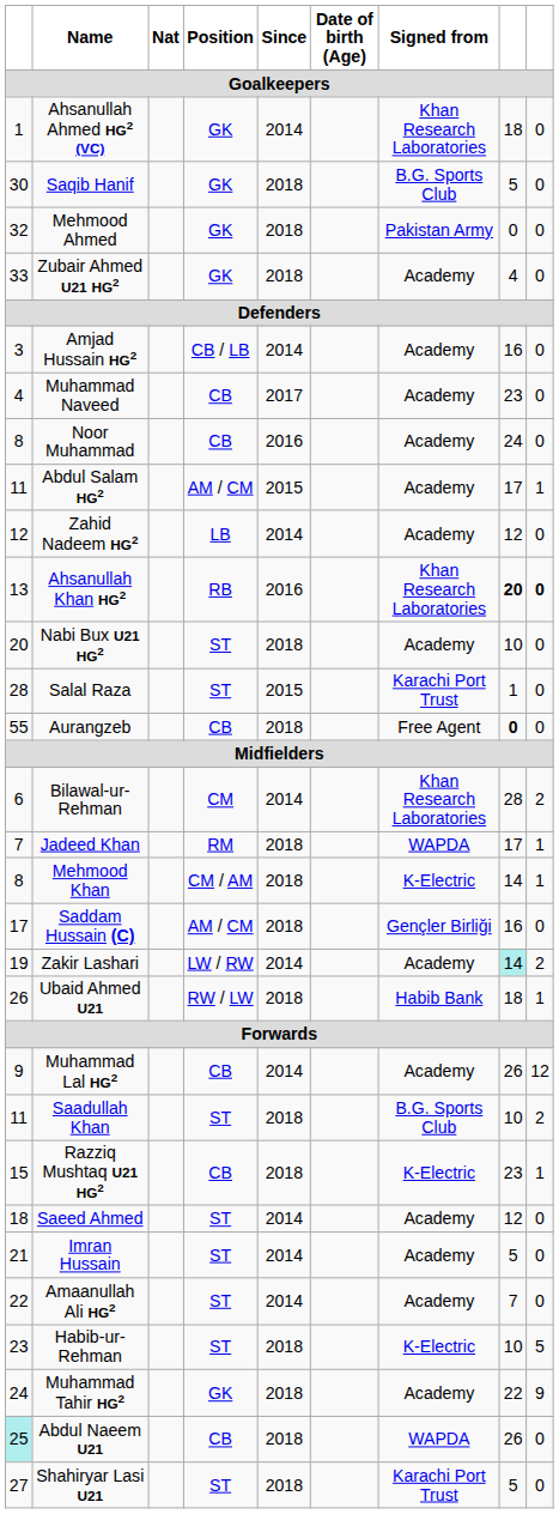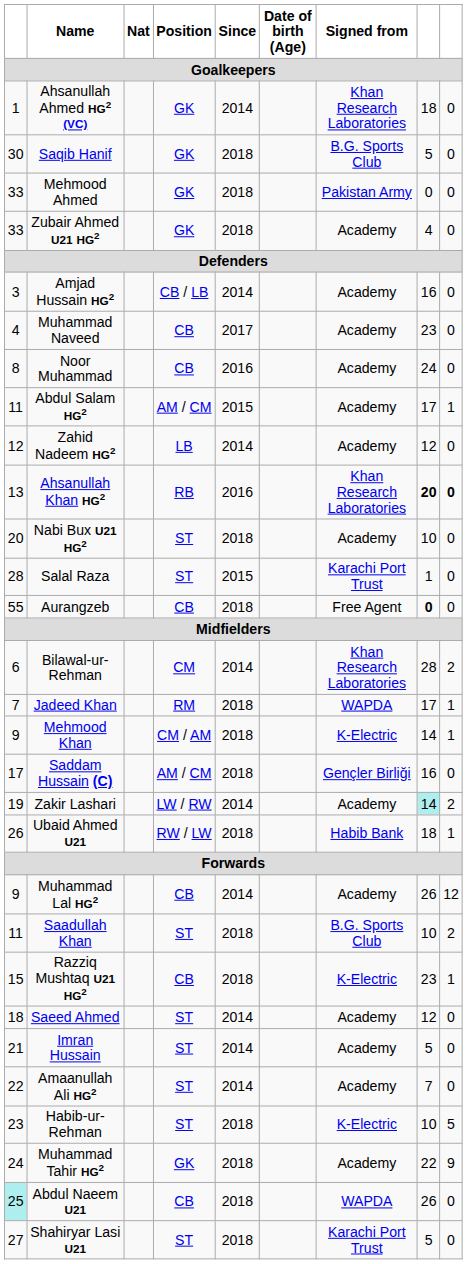Mehmood Ahmed | column 1: 32 -> 33
Mehmood Khan | column 1: 8 -> 9
